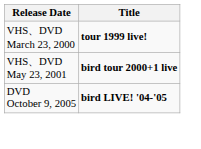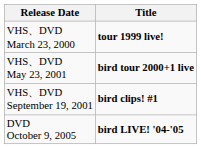+ row: VHS、DVD September 19, 2001 | bird clips! #1
